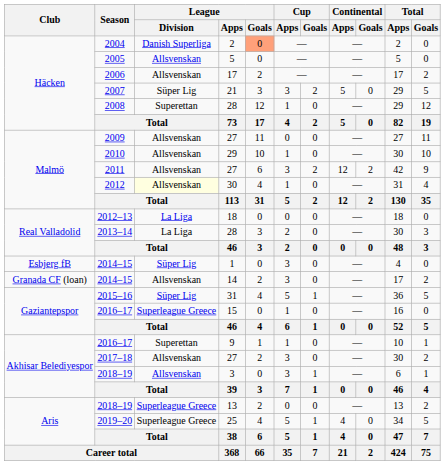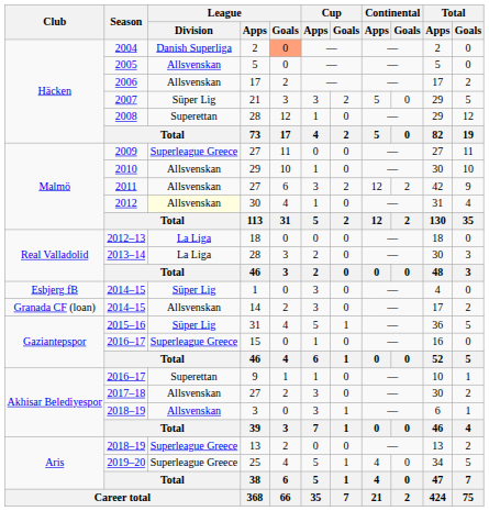2009 | League / Division: Allsvenskan -> Superleague Greece
